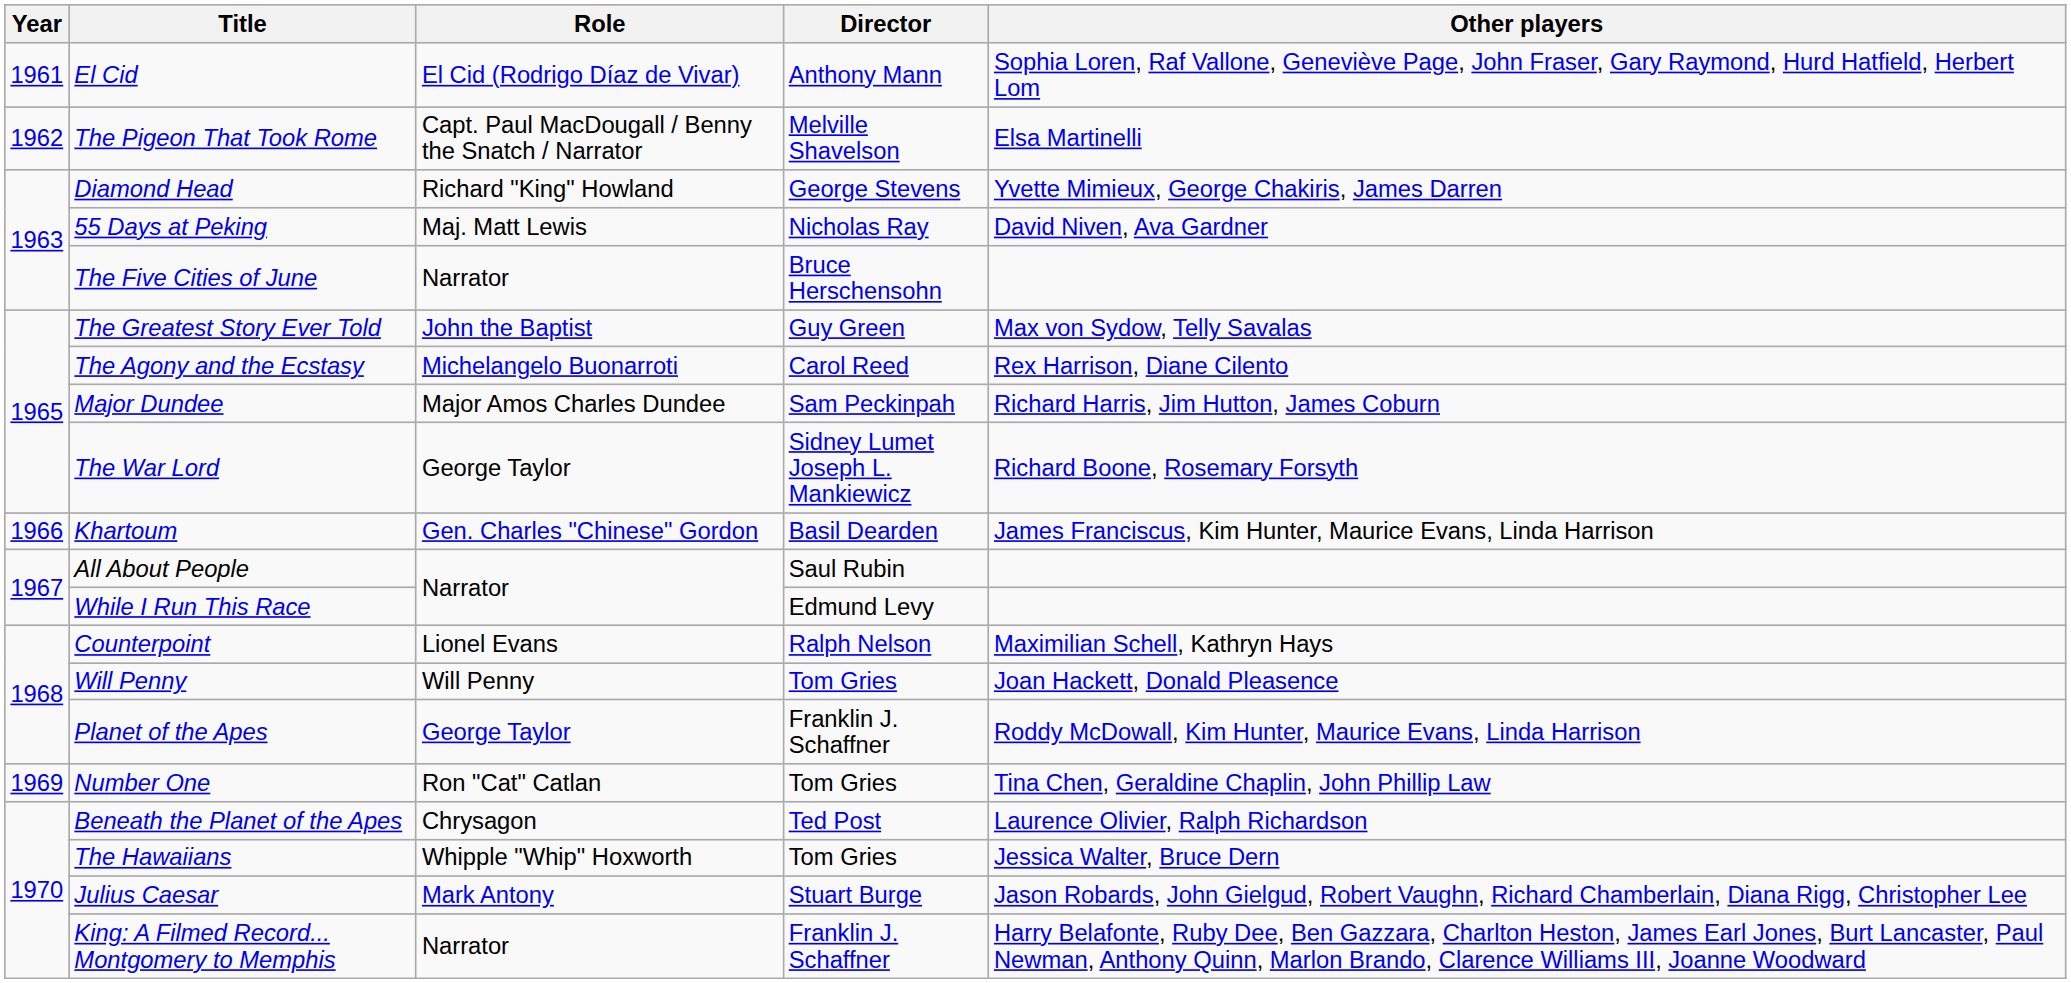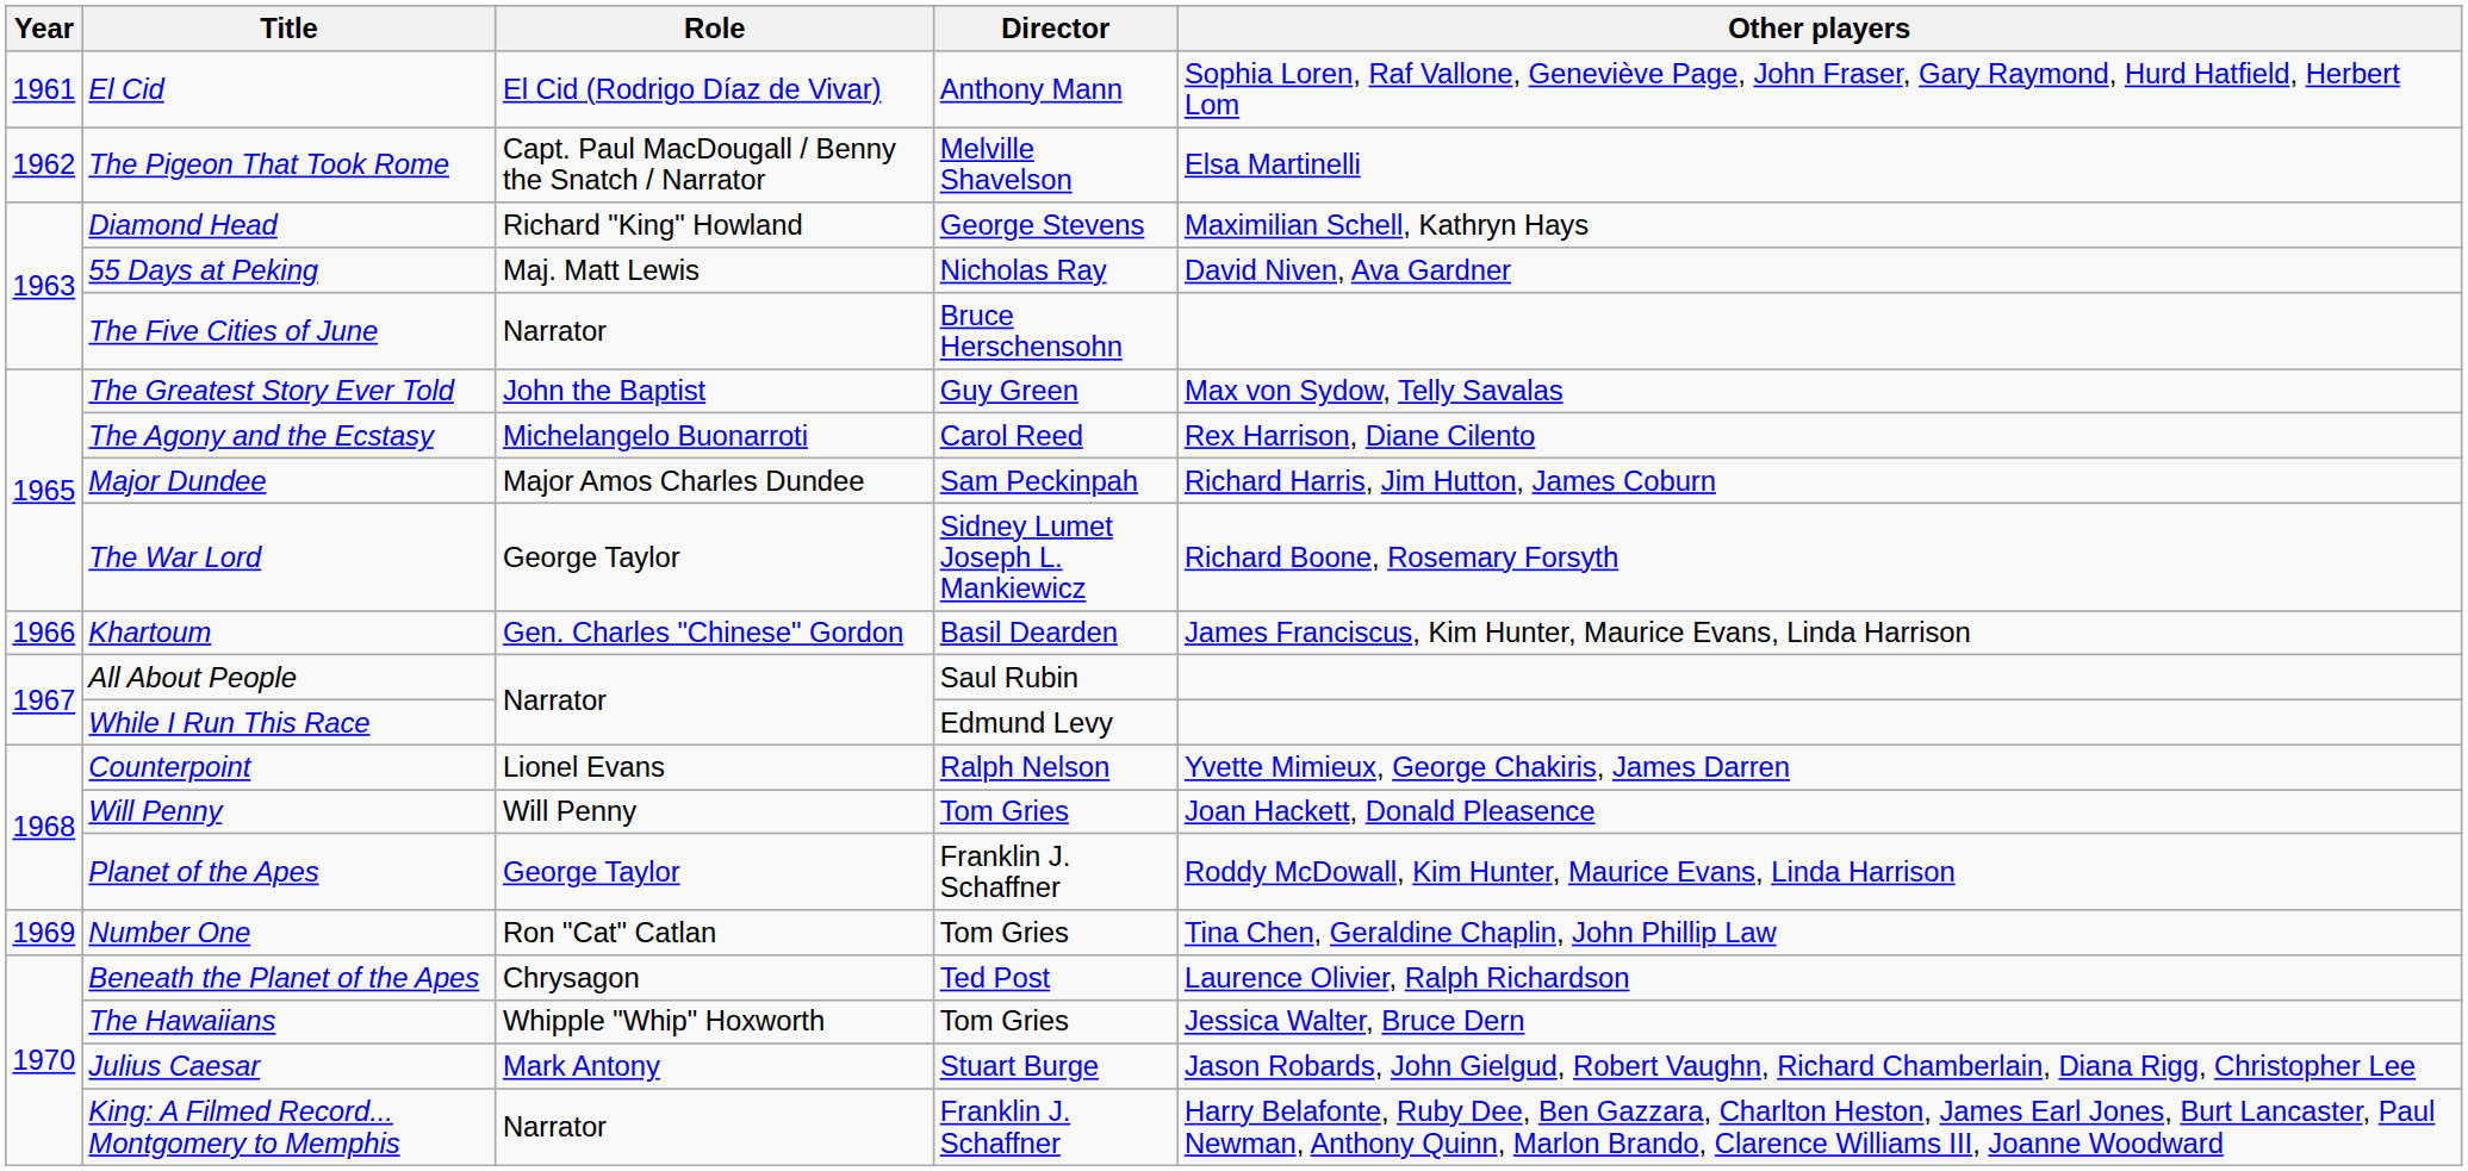Diamond Head | Other players: Yvette Mimieux, George Chakiris, James Darren -> Maximilian Schell, Kathryn Hays
Counterpoint | Other players: Maximilian Schell, Kathryn Hays -> Yvette Mimieux, George Chakiris, James Darren
